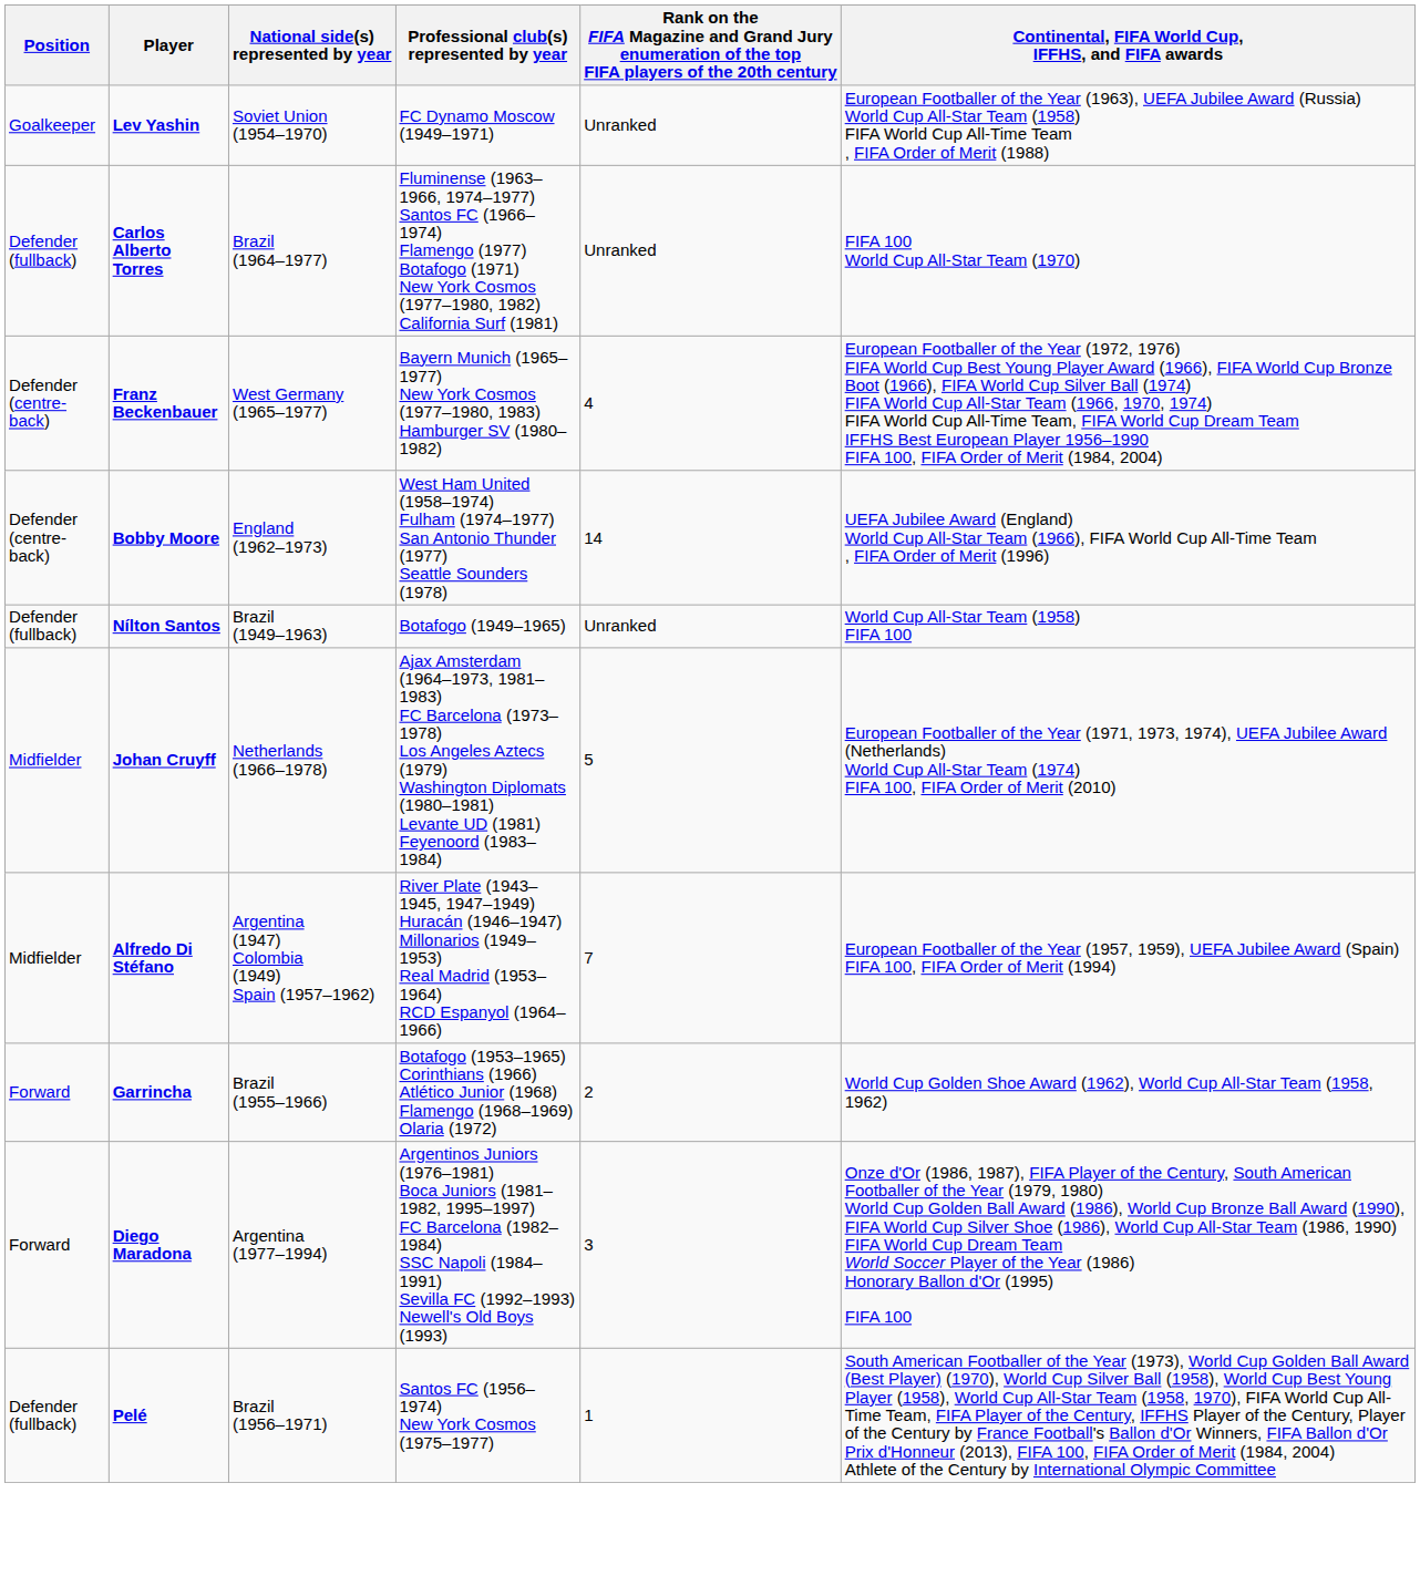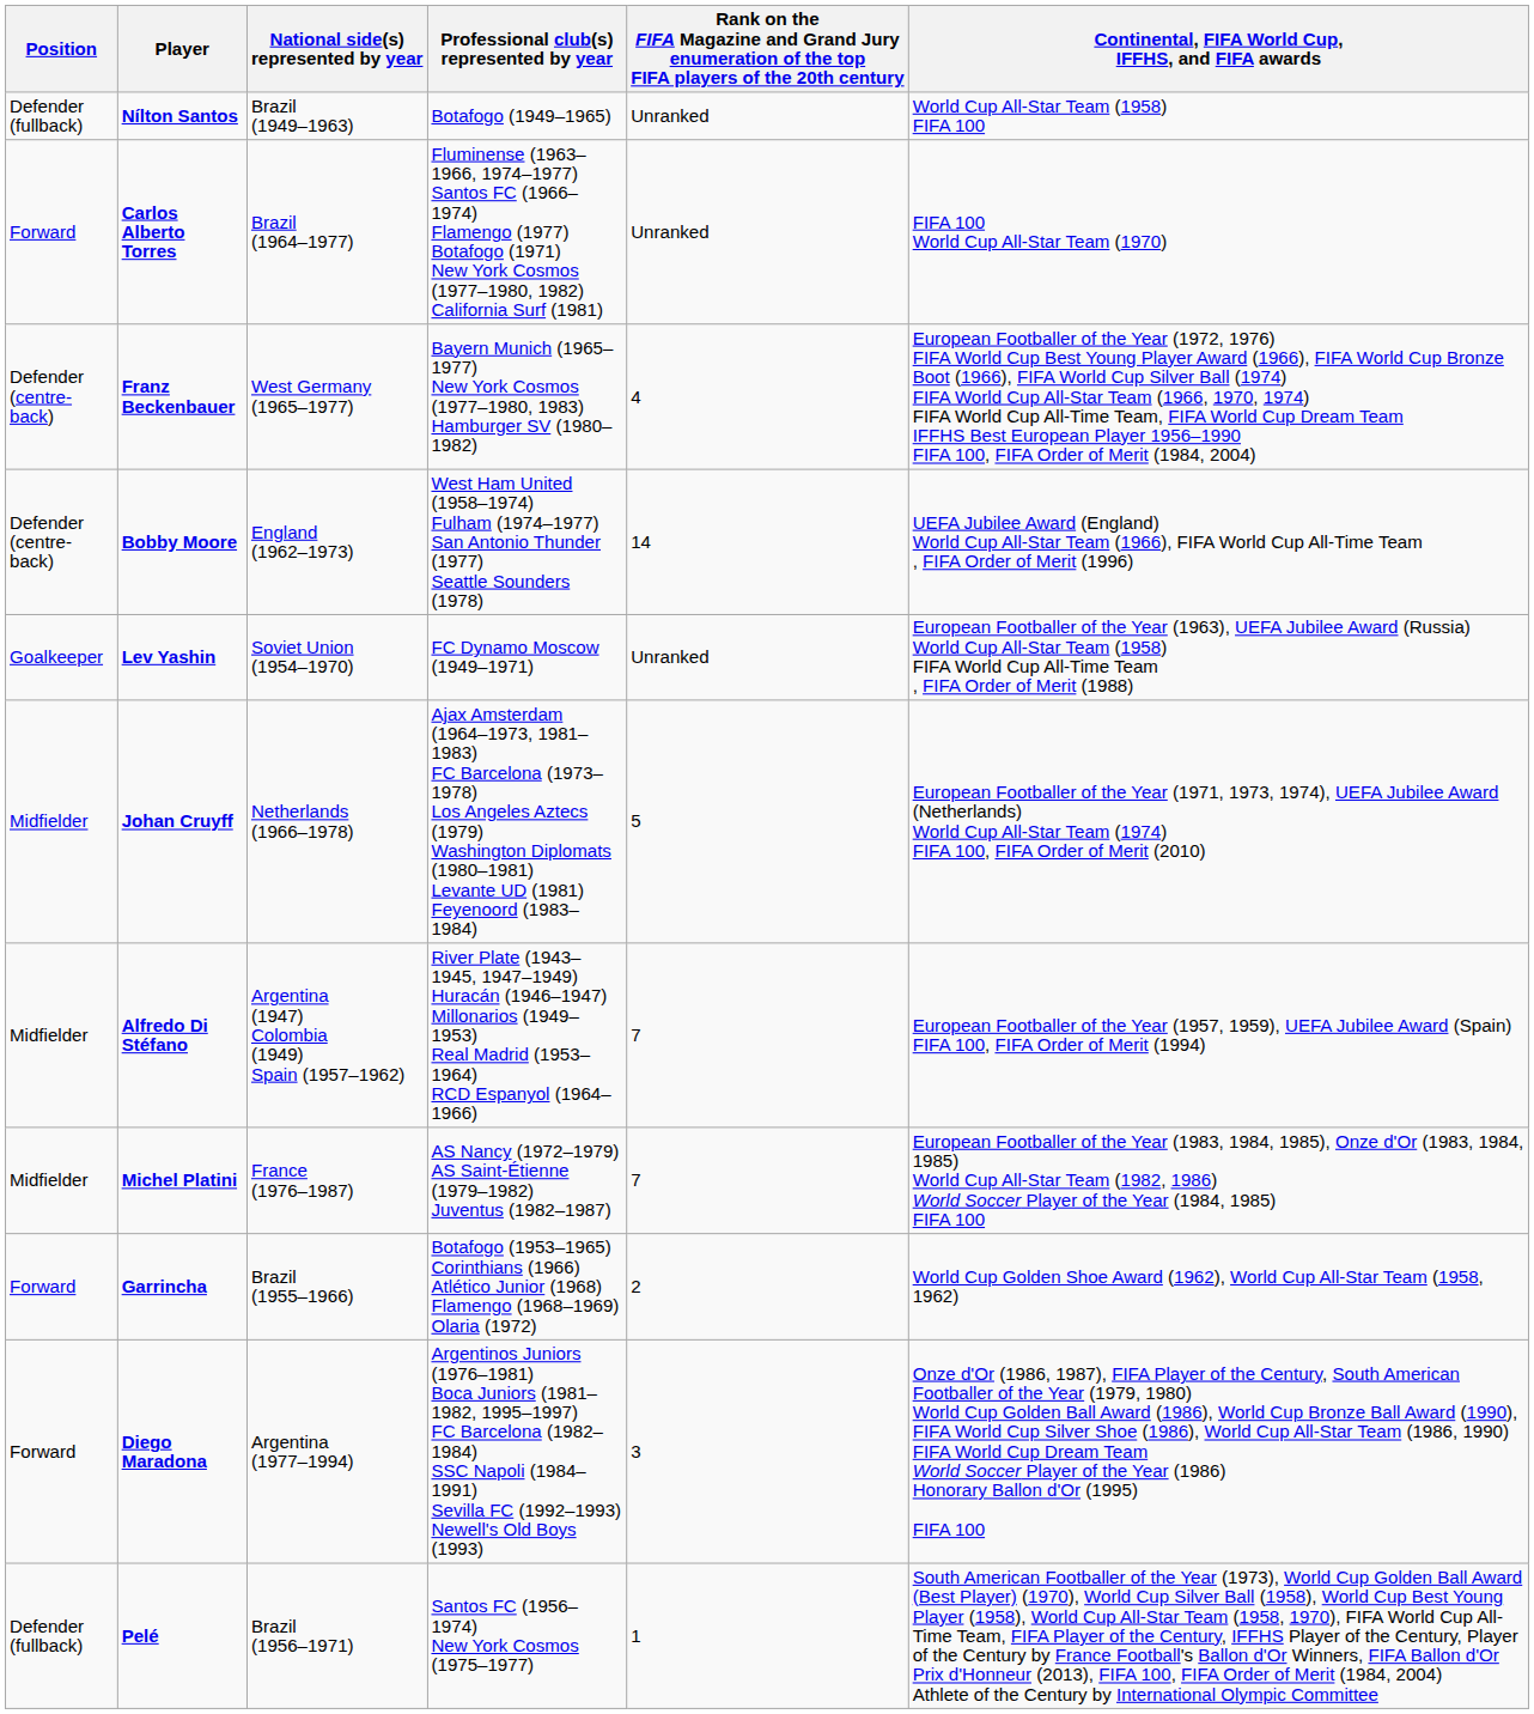rows swapped: Lev Yashin <-> Nílton Santos
Carlos Alberto Torres | Position: Defender (fullback) -> Forward
+ row: Midfielder | Michel Platini | France (1976–1987) | AS Nancy (1972–1979) AS Saint-Étienne (1979–1982) Juventus (1982–1987) | 7 | European Footballer of the Year (1983, 1984, 1985), Onze d'Or (1983, 1984, 1985) World Cup All-Star Team (1982, 1986) World Soccer Player of the Year (1984, 1985) FIFA 100
